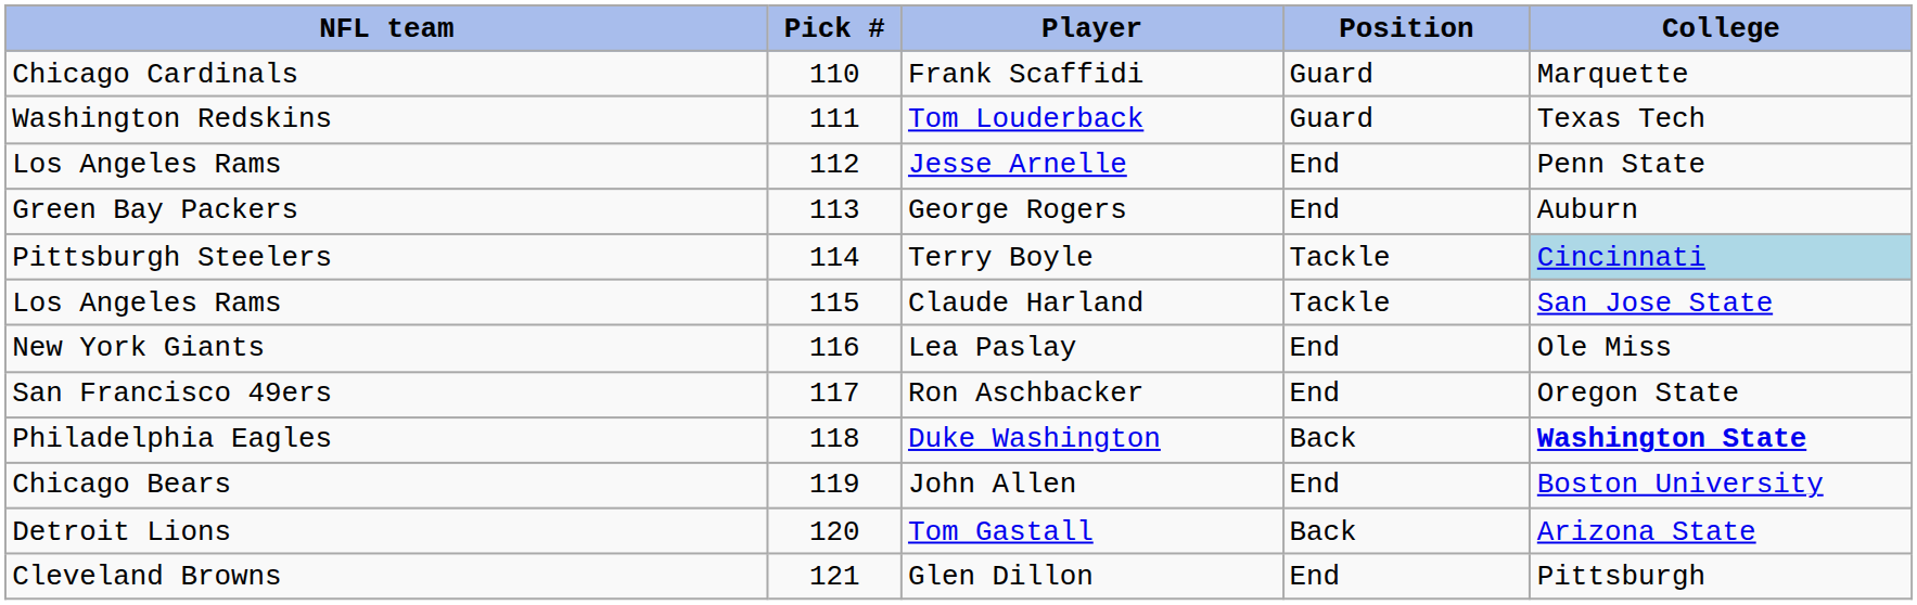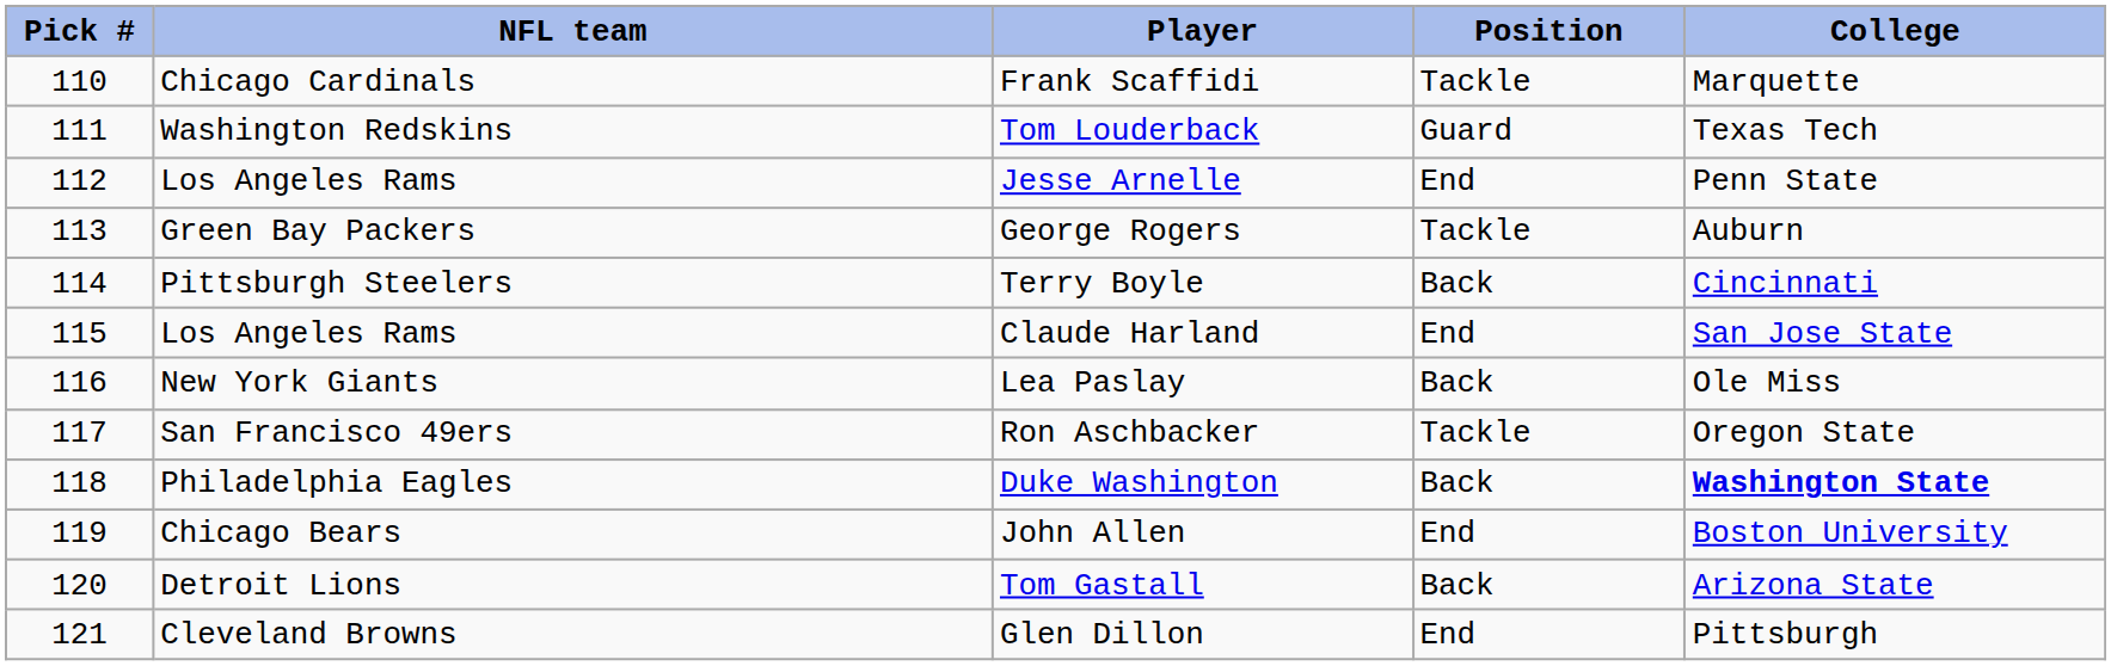columns swapped: Pick # <-> NFL team
Frank Scaffidi | Position: Guard -> Tackle
George Rogers | Position: End -> Tackle
Terry Boyle | Position: Tackle -> Back
Terry Boyle | College: lightblue background -> no background
Claude Harland | Position: Tackle -> End
Lea Paslay | Position: End -> Back
Ron Aschbacker | Position: End -> Tackle
